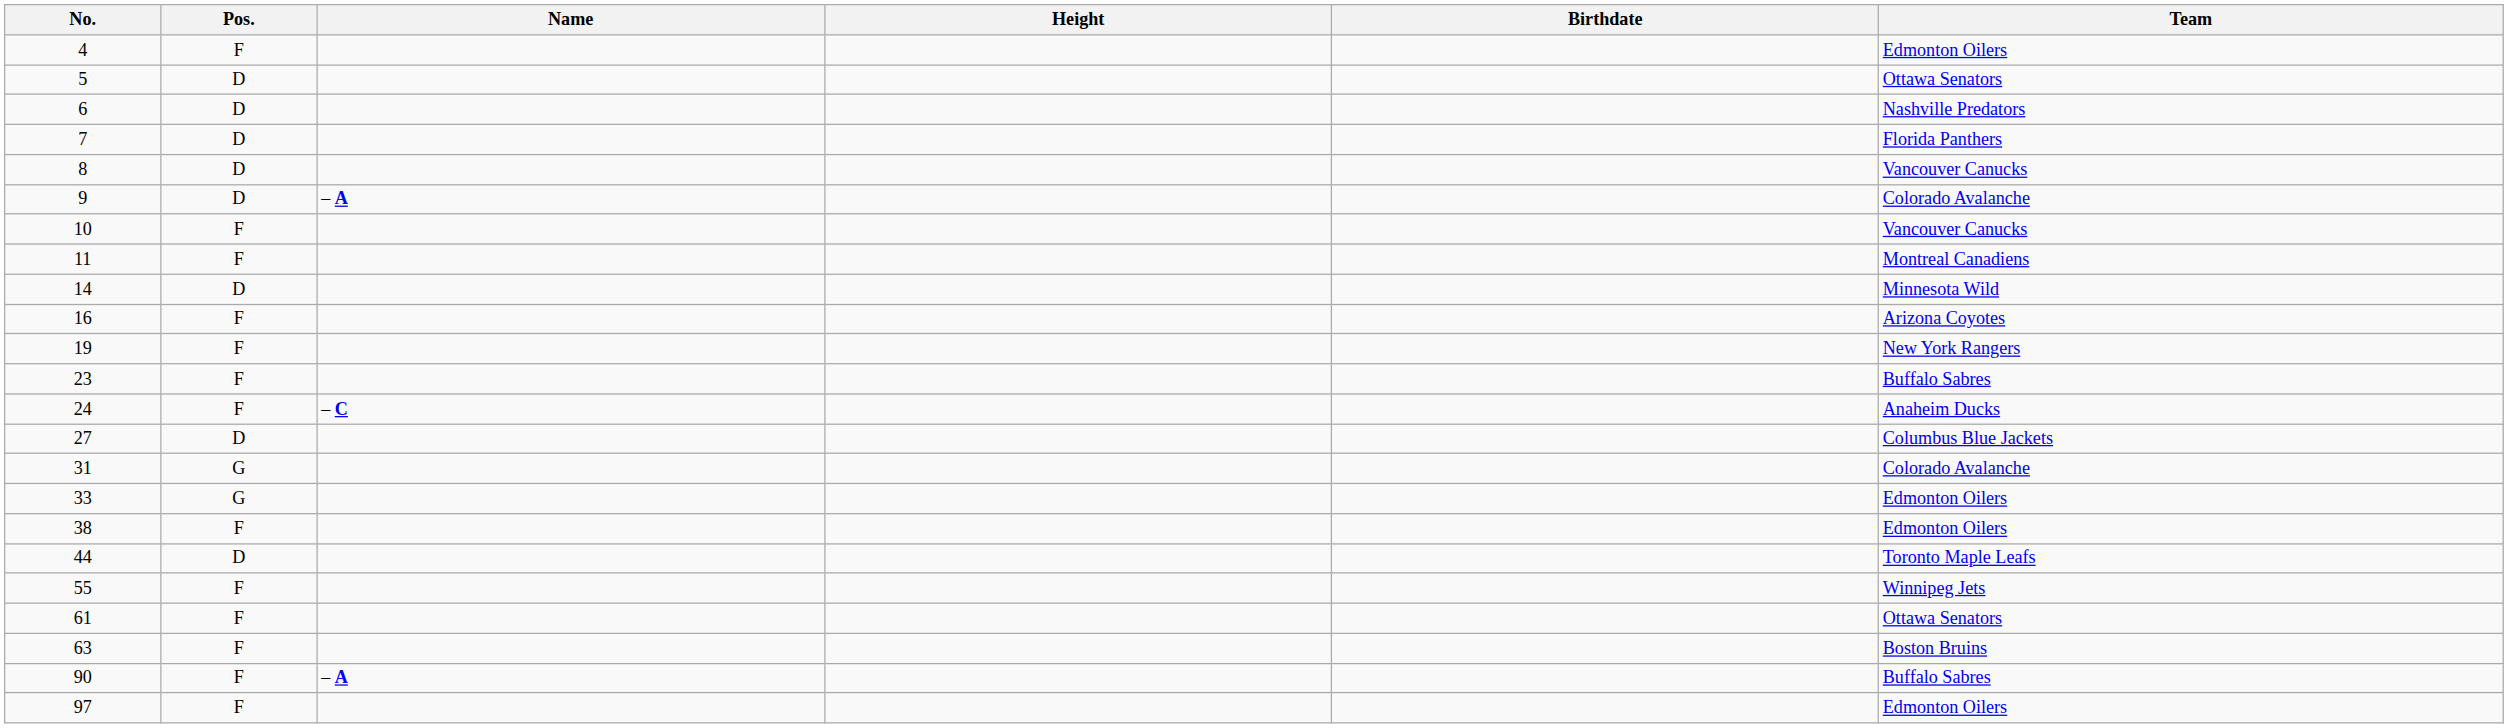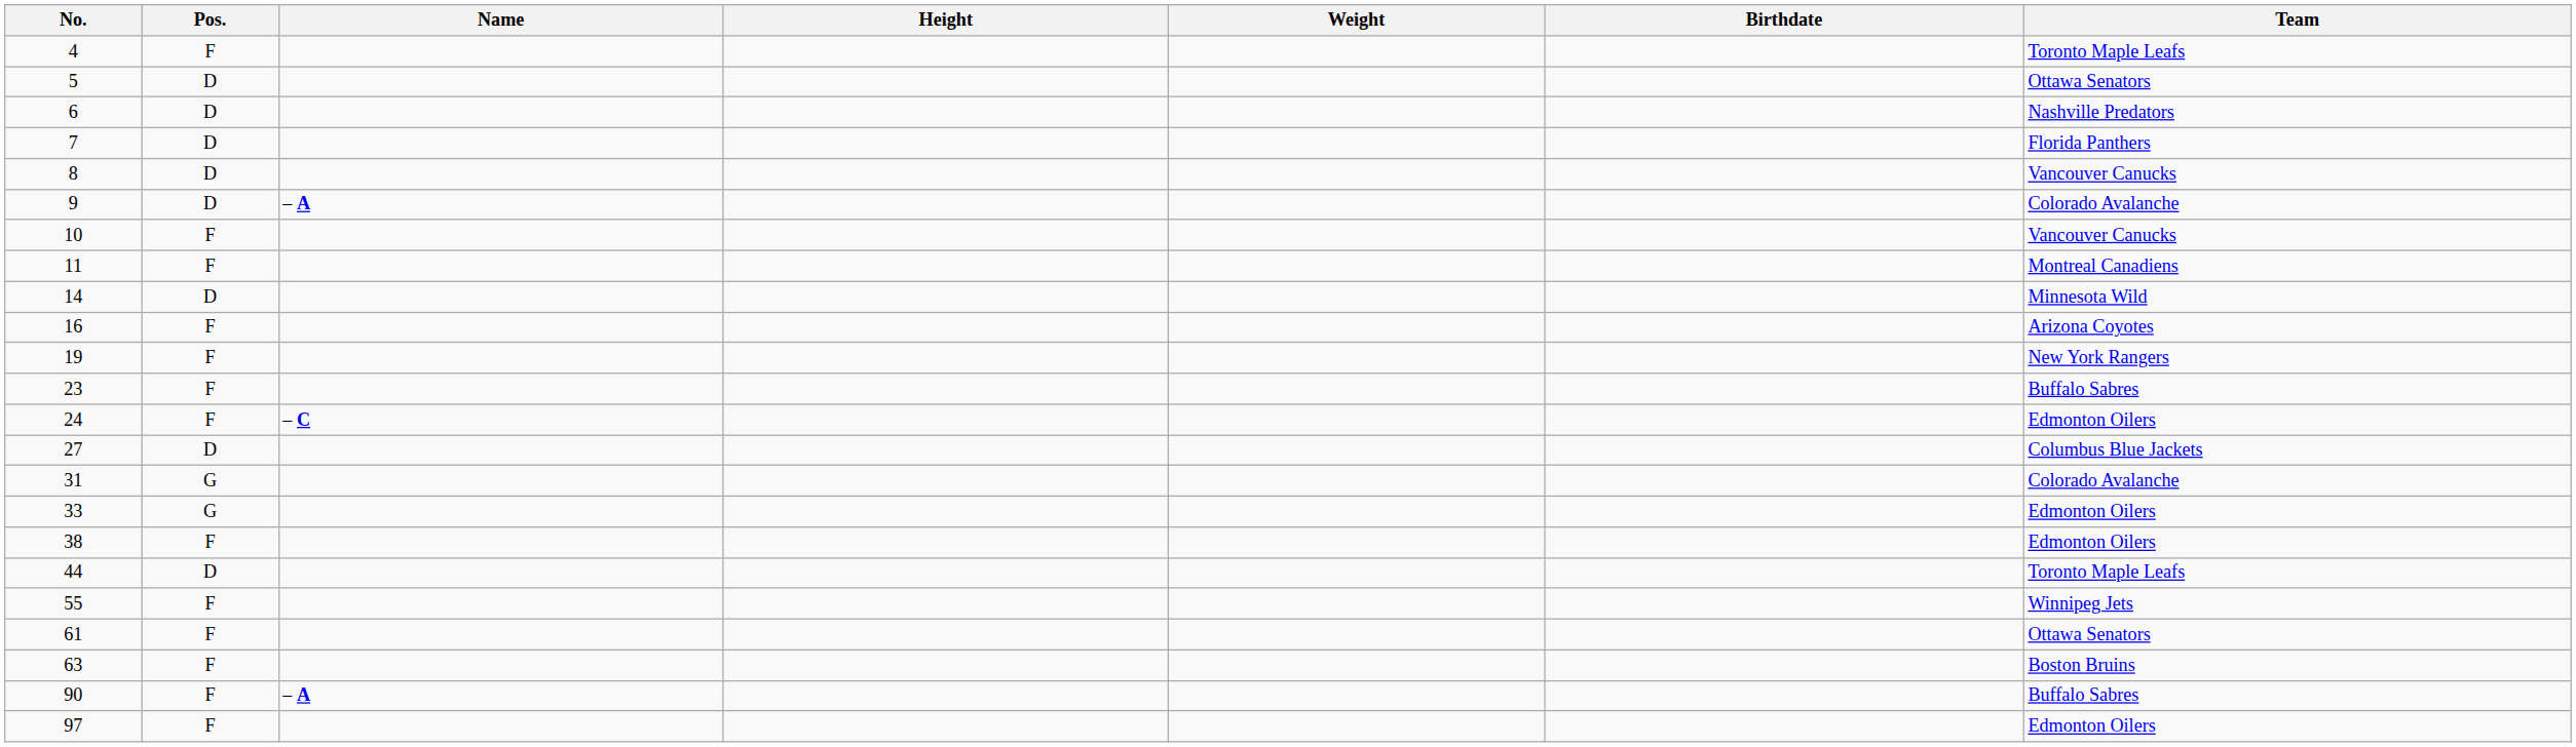+ column: Weight
4 | Team: Edmonton Oilers -> Toronto Maple Leafs
24 | Team: Anaheim Ducks -> Edmonton Oilers
